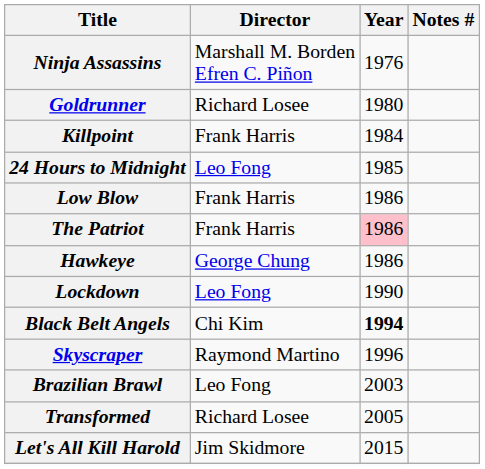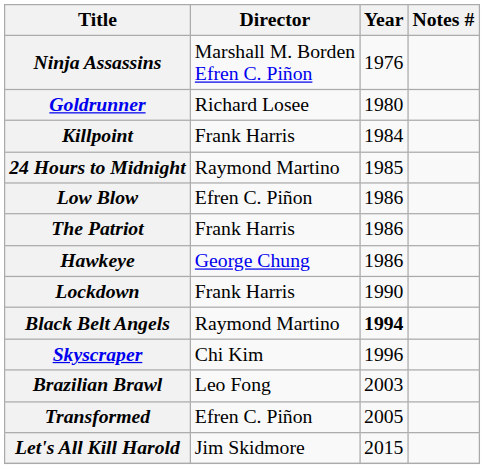24 Hours to Midnight | Director: Leo Fong -> Raymond Martino
Low Blow | Director: Frank Harris -> Efren C. Piñon
The Patriot | Year: pink background -> no background
Lockdown | Director: Leo Fong -> Frank Harris
Black Belt Angels | Director: Chi Kim -> Raymond Martino
Skyscraper | Director: Raymond Martino -> Chi Kim
Transformed | Director: Richard Losee -> Efren C. Piñon
